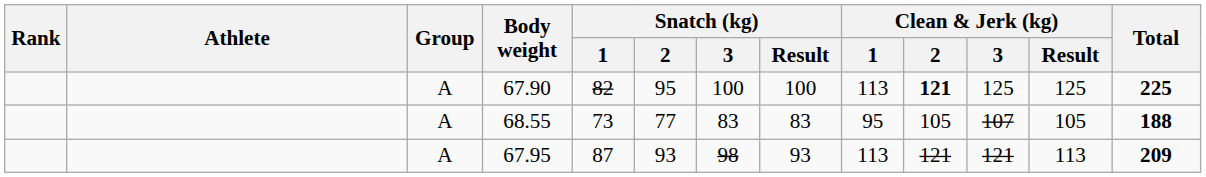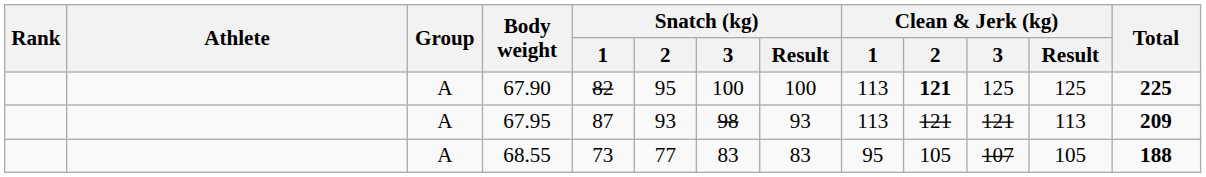rows swapped: 67.95 <-> 68.55
